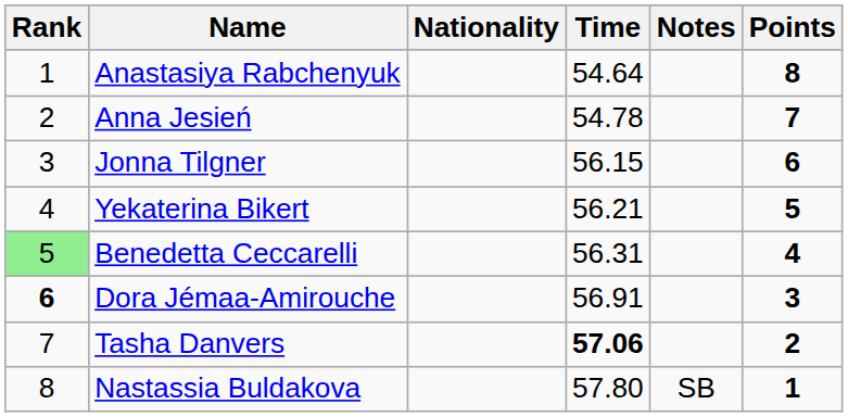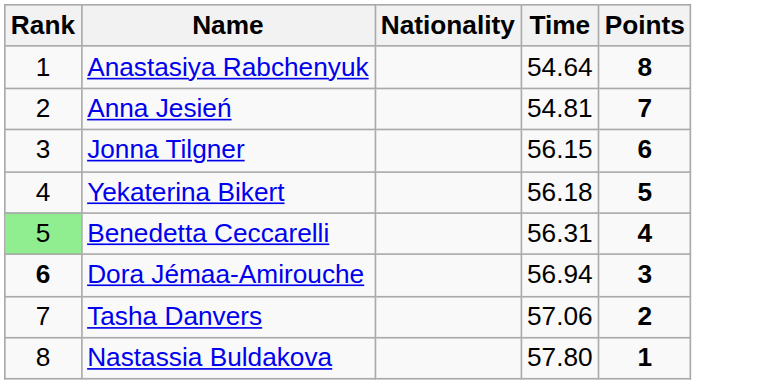- column: Notes | SB
Anna Jesień | Time: 54.78 -> 54.81
Yekaterina Bikert | Time: 56.21 -> 56.18
Dora Jémaa-Amirouche | Time: 56.91 -> 56.94
Tasha Danvers | Time: bold -> normal
